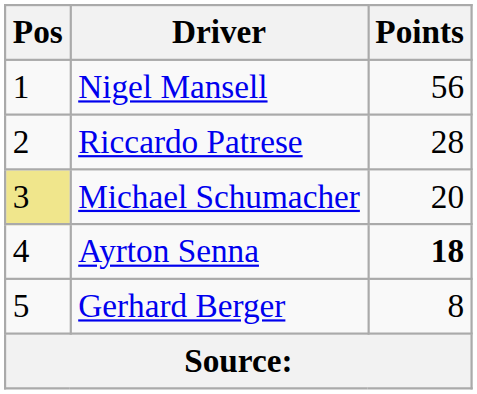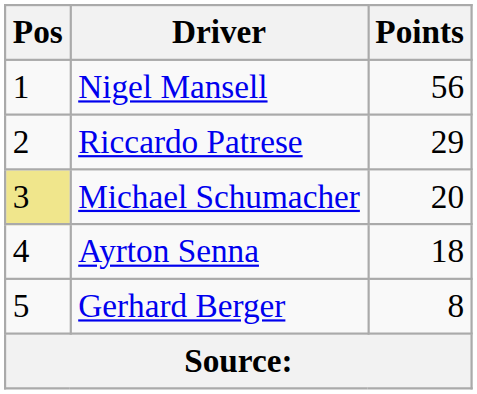Riccardo Patrese | Points: 28 -> 29
Ayrton Senna | Points: bold -> normal
